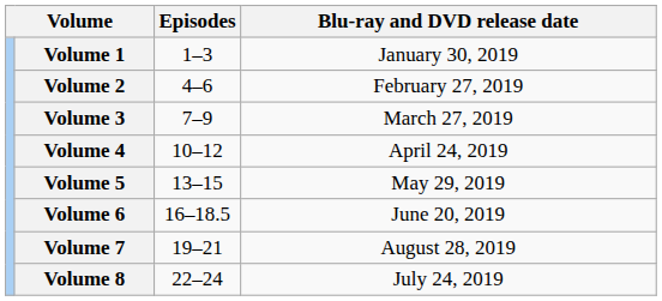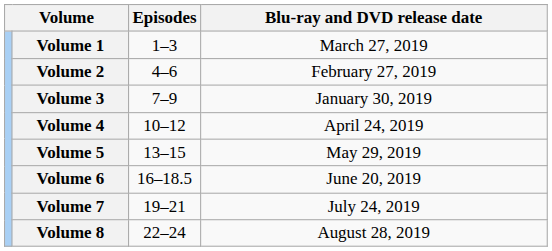Volume 1 | Blu-ray and DVD release date: January 30, 2019 -> March 27, 2019
Volume 3 | Blu-ray and DVD release date: March 27, 2019 -> January 30, 2019
Volume 7 | Blu-ray and DVD release date: August 28, 2019 -> July 24, 2019
Volume 8 | Blu-ray and DVD release date: July 24, 2019 -> August 28, 2019
